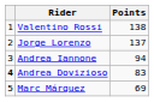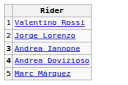- column: Points | 138 | 137 | 94 | 83 | 69
Andrea Iannone | column 1: normal -> bold
